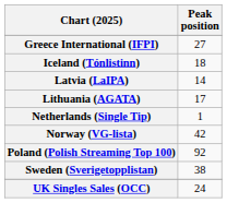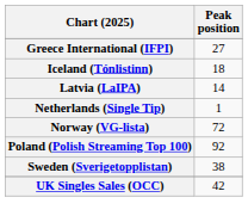- row: Lithuania (AGATA) | 17
Norway (VG-lista) | Peak position: 42 -> 72
UK Singles Sales (OCC) | Peak position: 24 -> 42
